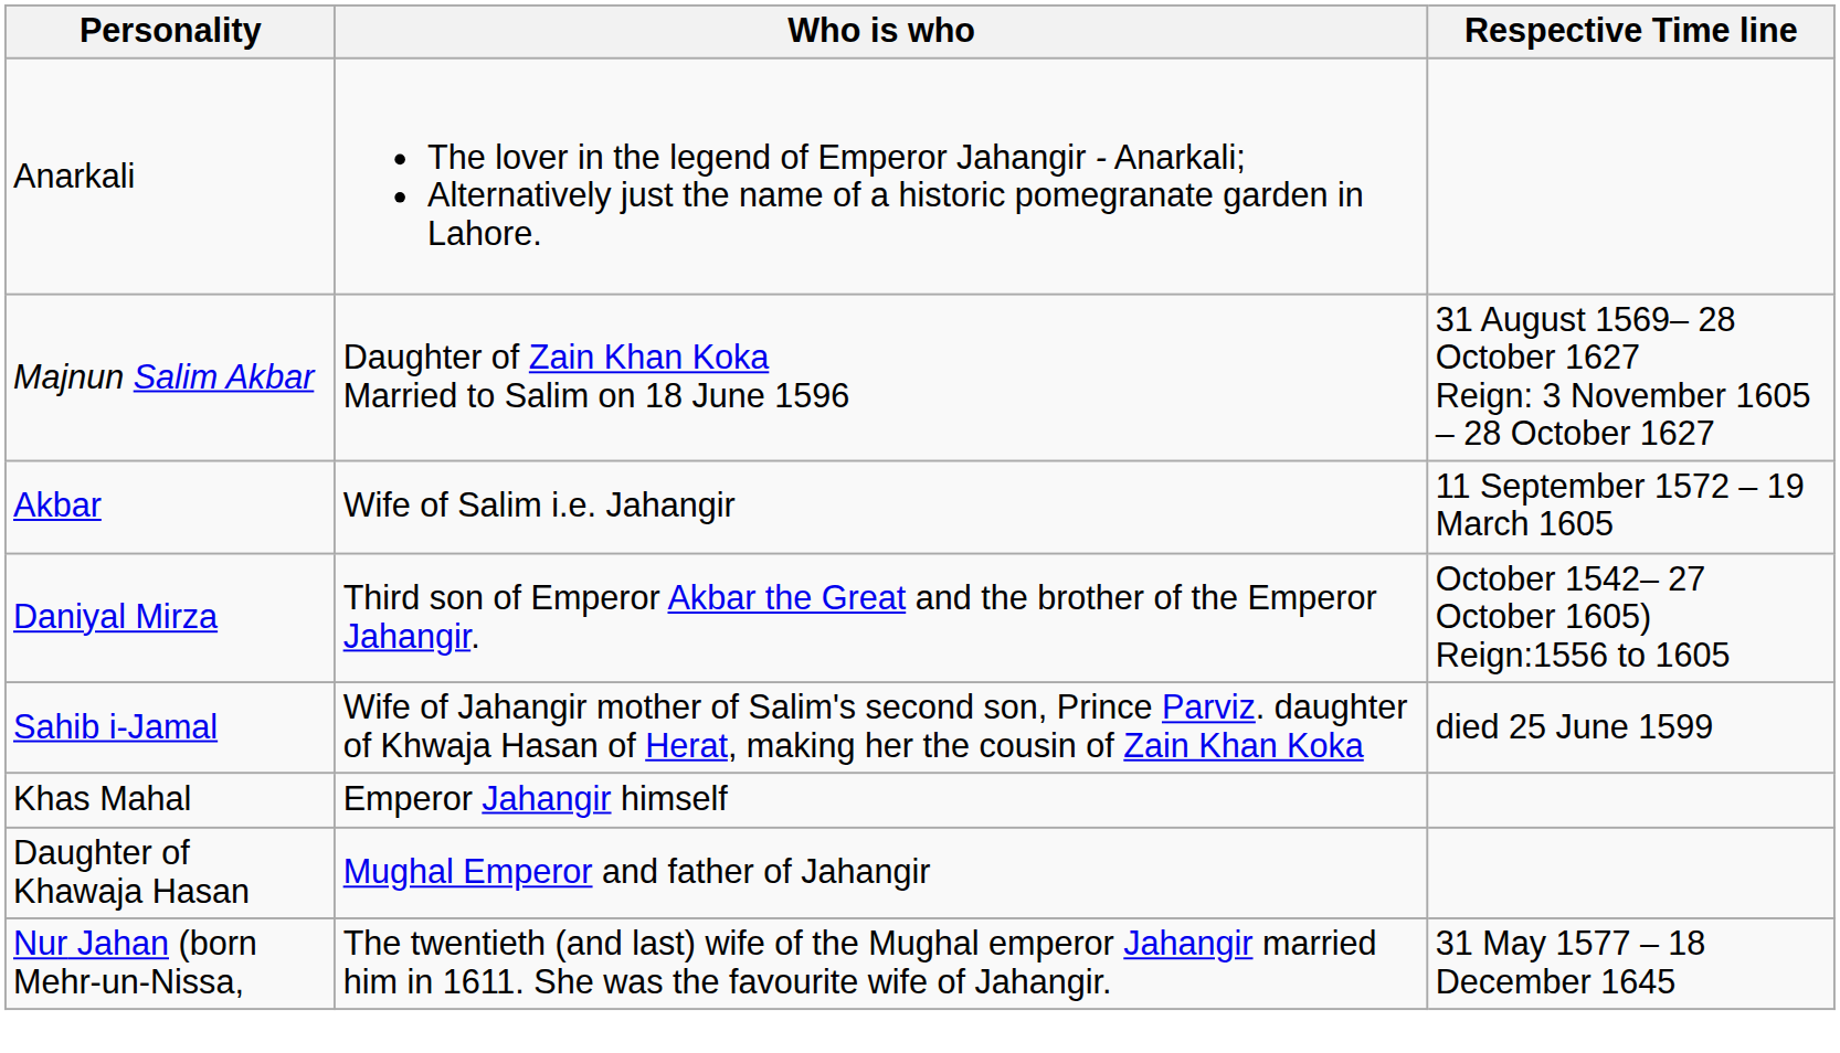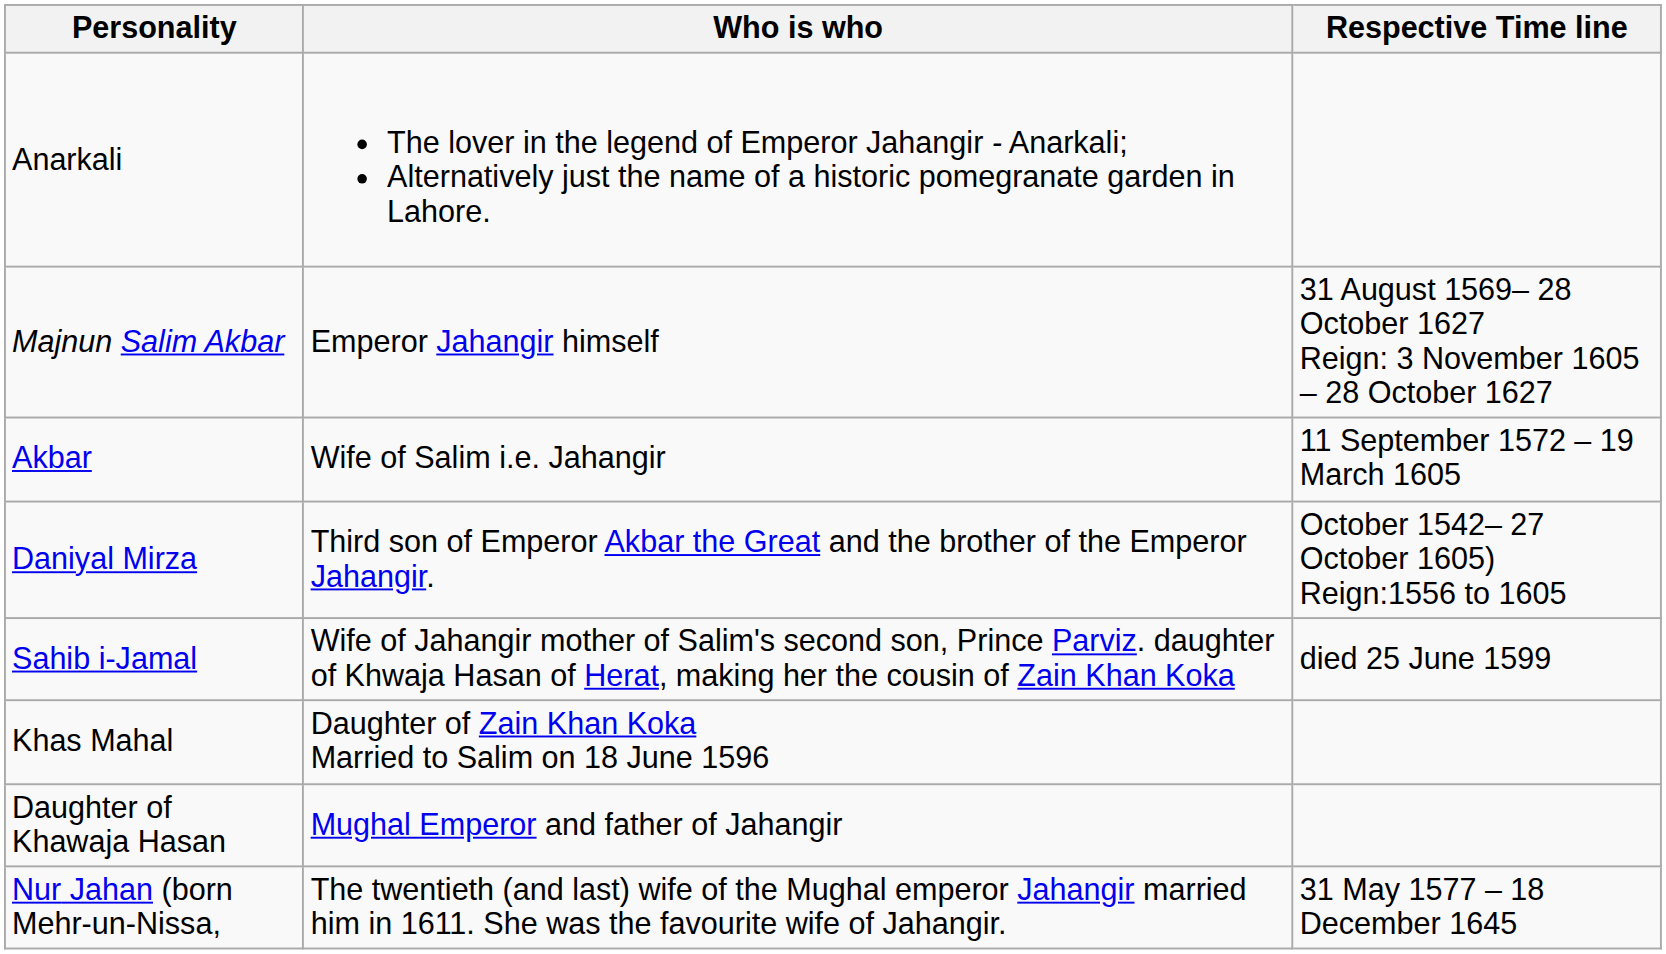Majnun Salim Akbar | Who is who: Daughter of Zain Khan Koka Married to Salim on 18 June 1596 -> Emperor Jahangir himself
Khas Mahal | Who is who: Emperor Jahangir himself -> Daughter of Zain Khan Koka Married to Salim on 18 June 1596
